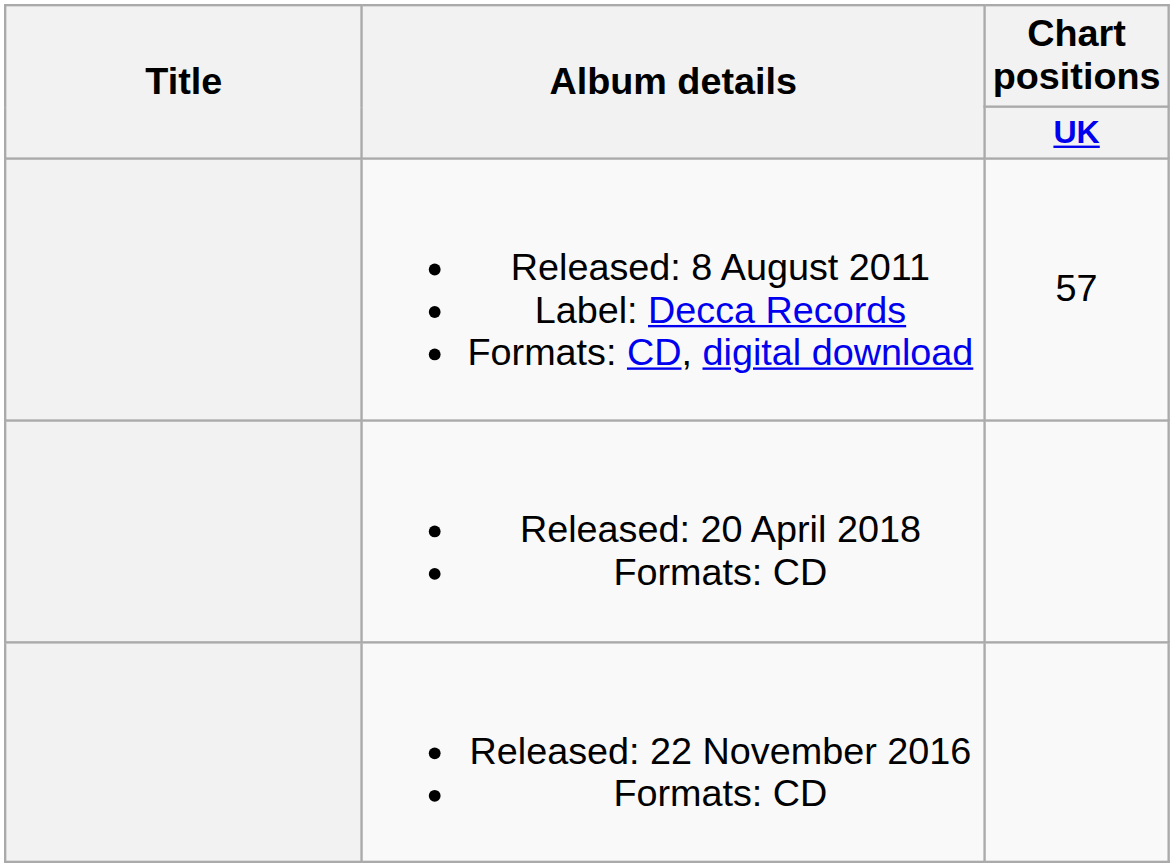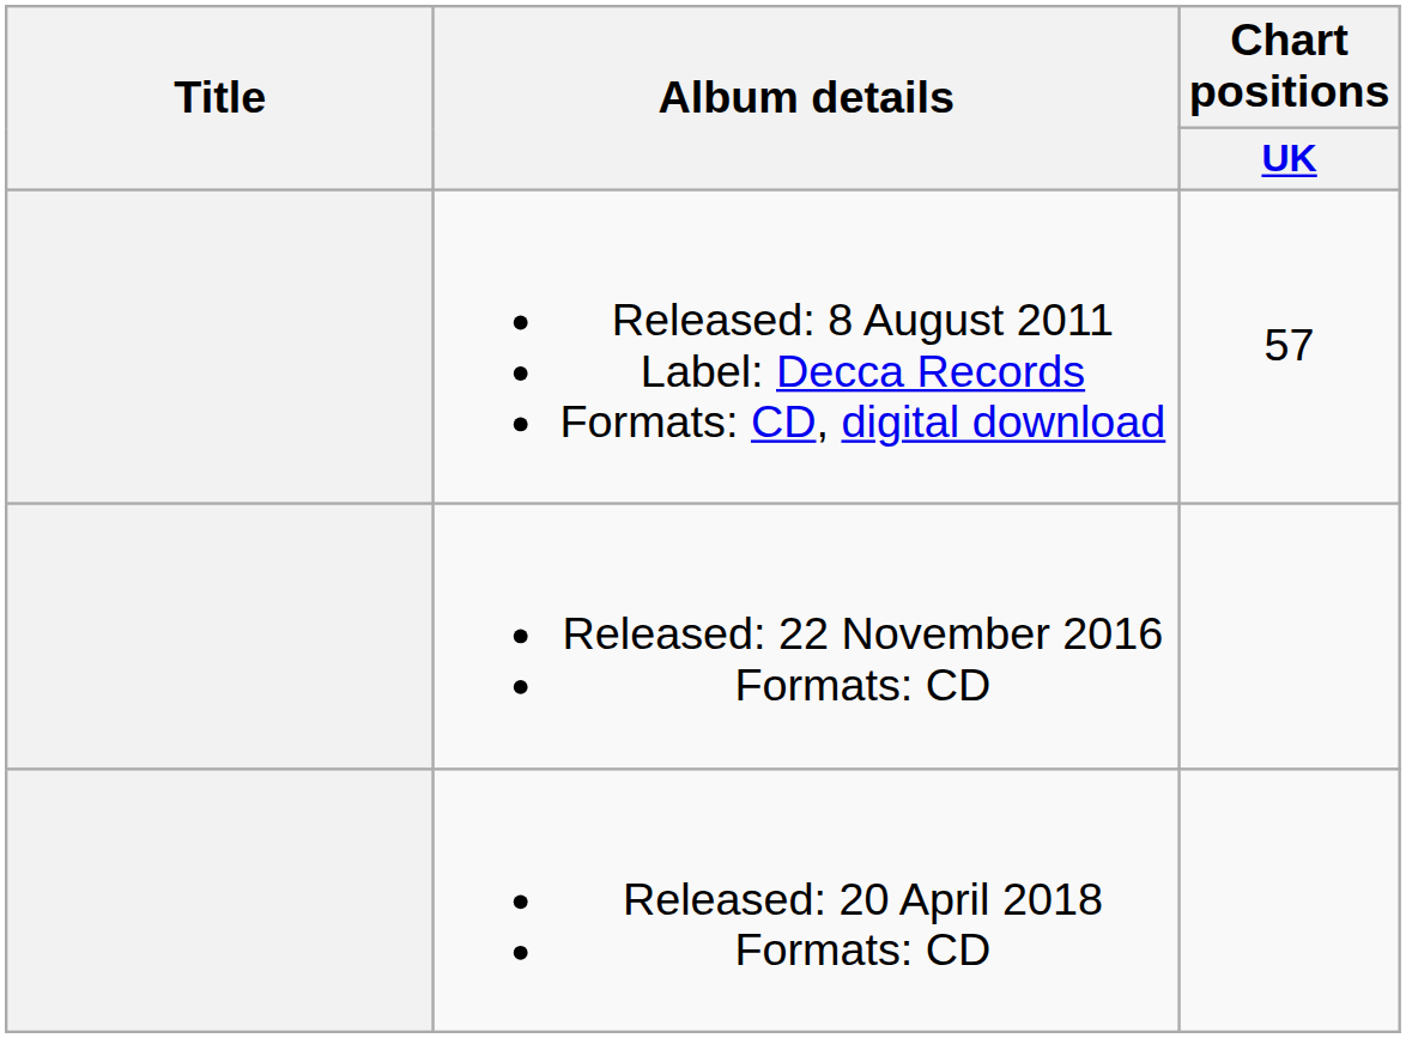rows swapped: Released: 22 November 2016 Formats: CD <-> Released: 20 April 2018 Formats: CD
